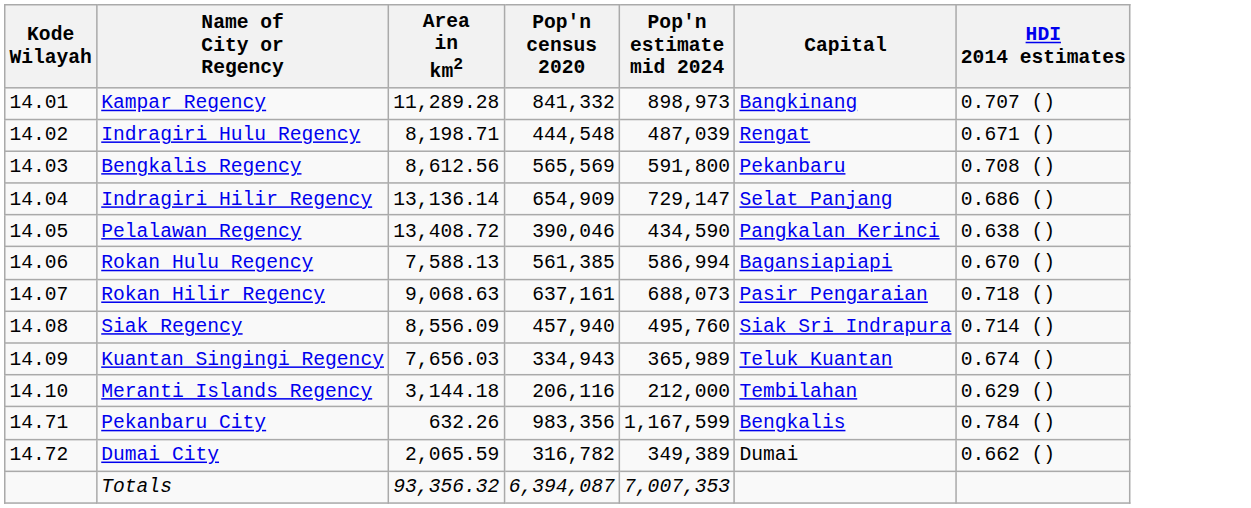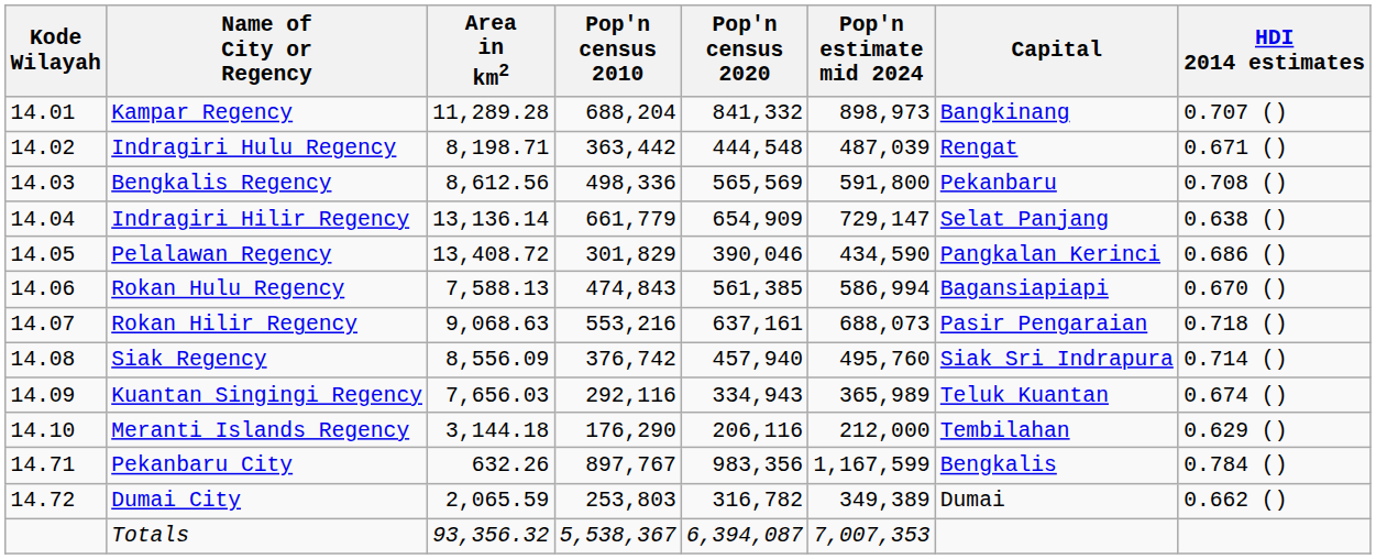+ column: Pop'n census 2010 | 688,204 | 363,442 | 498,336 | 661,779 | 301,829 | 474,843 | 553,216 | 376,742 | 292,116 | 176,290 | 897,767 | 253,803 | 5,538,367
Indragiri Hilir Regency | HDI 2014 estimates: 0.686 () -> 0.638 ()
Pelalawan Regency | HDI 2014 estimates: 0.638 () -> 0.686 ()
